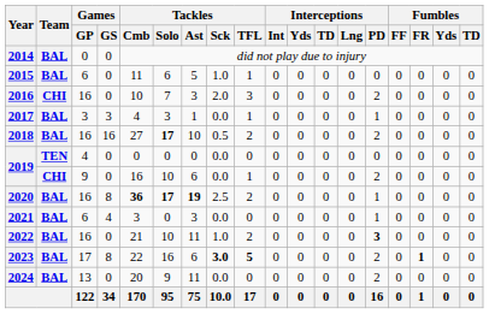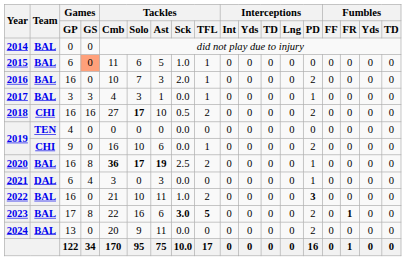2015 | Games / GS: no background -> lightsalmon background
2016 | Team: CHI -> BAL
2016 | Tackles / TFL: 3 -> 1
2018 | Team: BAL -> CHI
2021 | Team: BAL -> DAL
